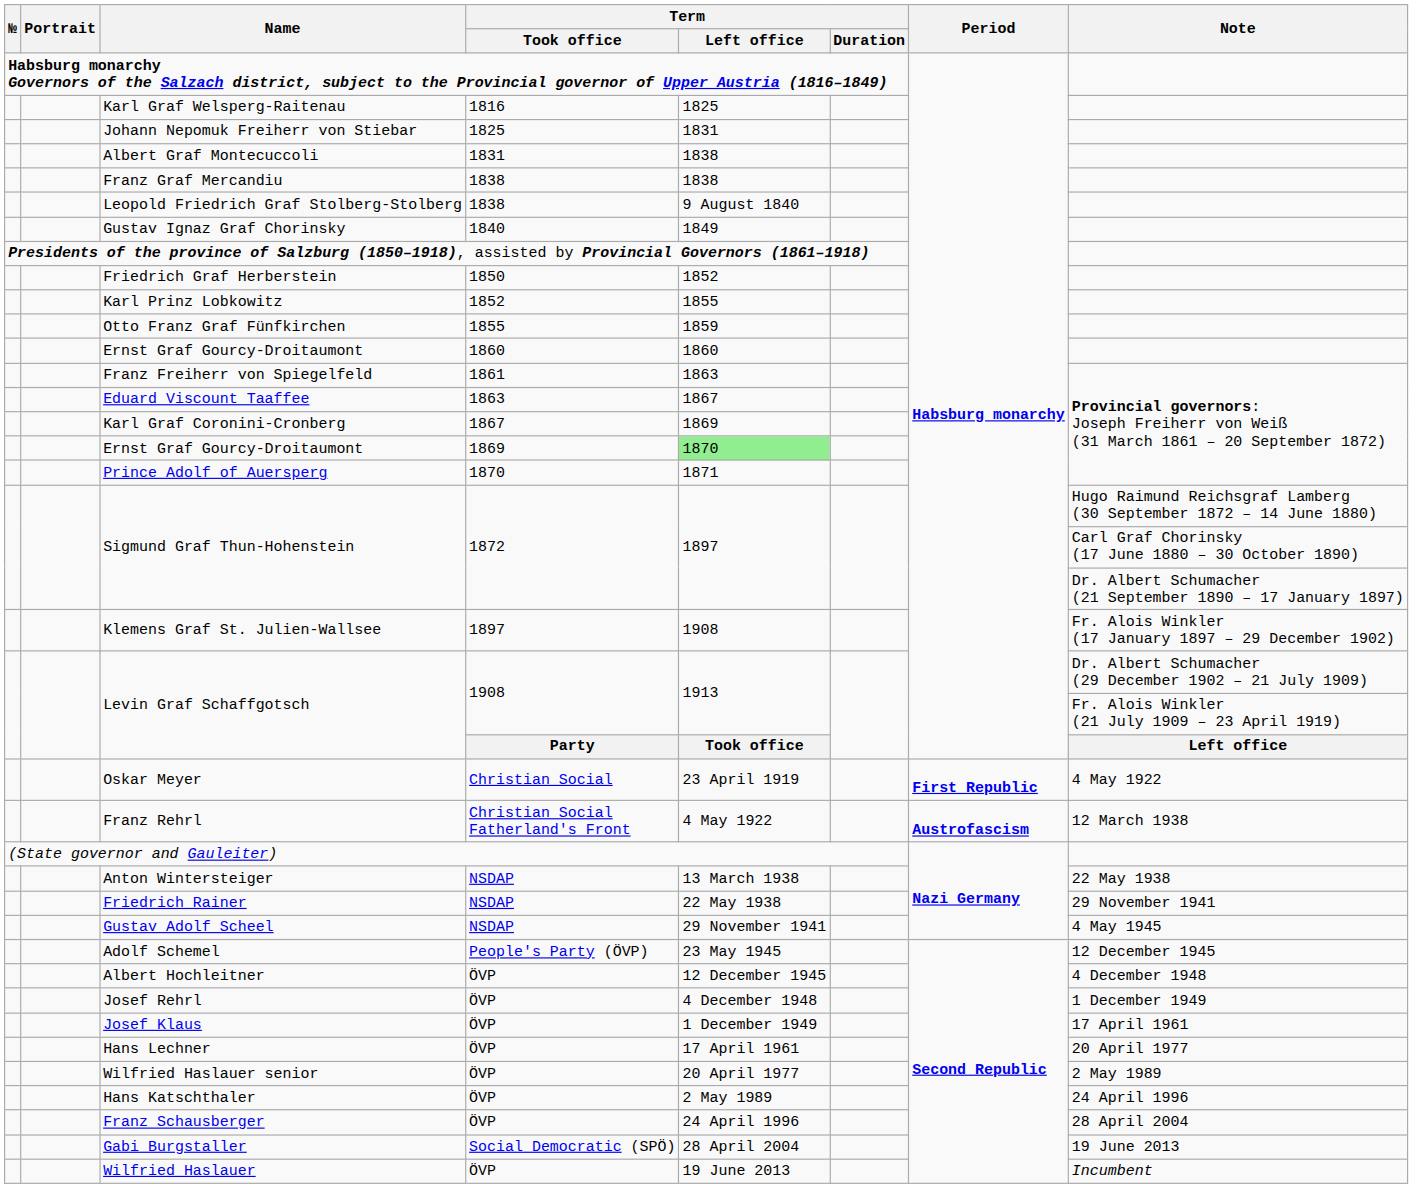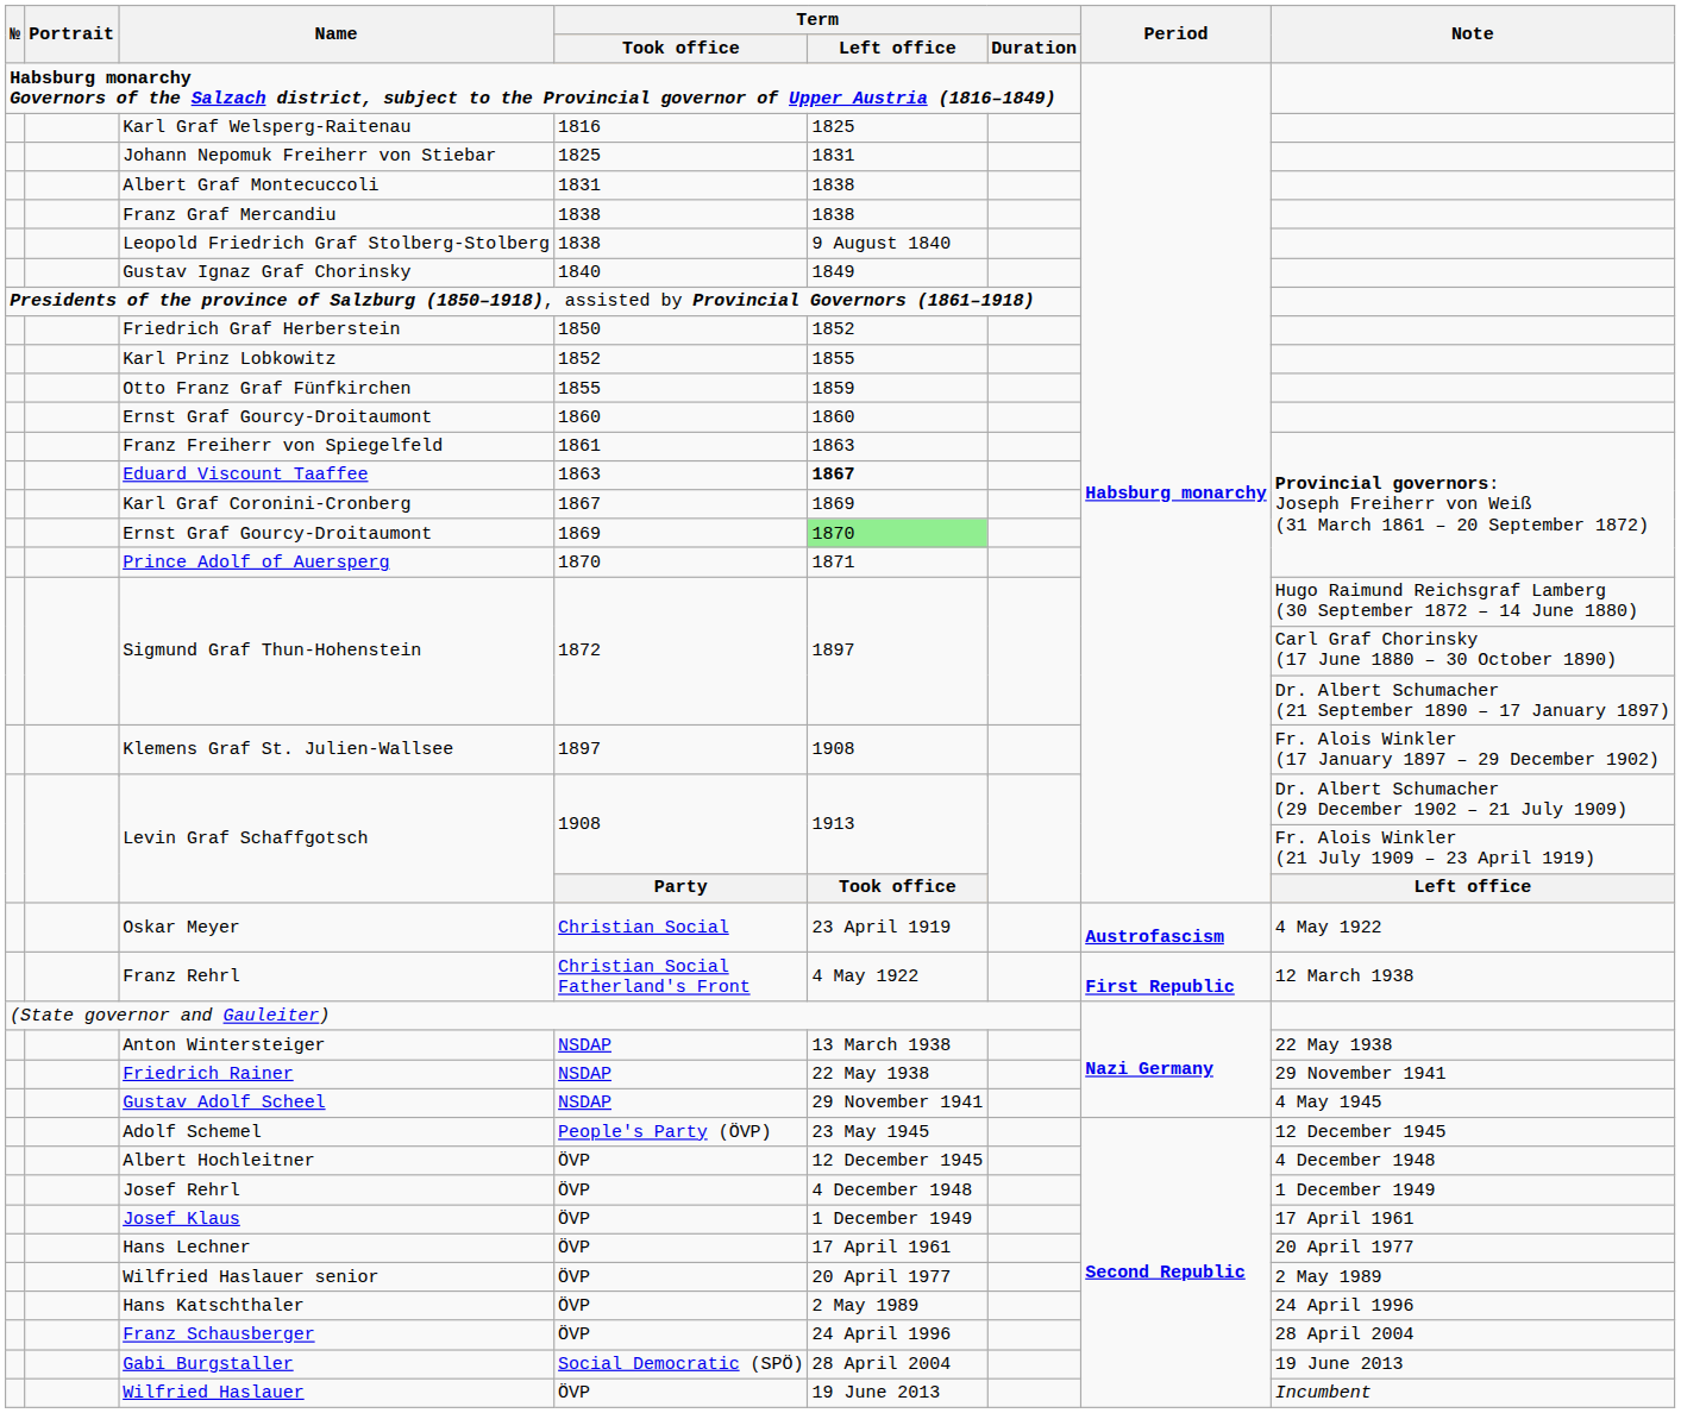Eduard Viscount Taaffee | Term / Left office: normal -> bold
Oskar Meyer | Period: First Republic -> Austrofascism
Franz Rehrl | Period: Austrofascism -> First Republic
